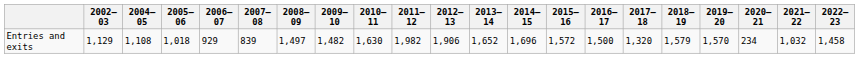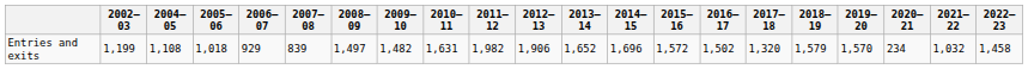Entries and exits | 2002–03: 1,129 -> 1,199
Entries and exits | 2010–11: 1,630 -> 1,631
Entries and exits | 2016–17: 1,500 -> 1,502
